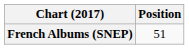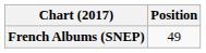French Albums (SNEP) | Position: 51 -> 49
